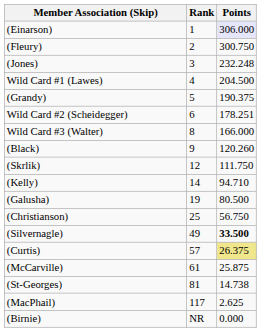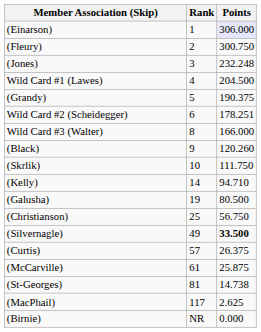(Skrlik) | Rank: 12 -> 10
(Curtis) | Points: khaki background -> no background
